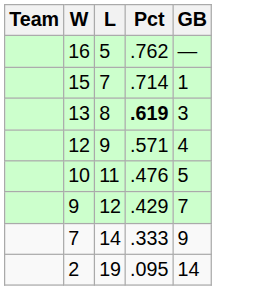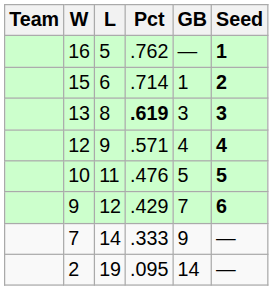+ column: Seed | 1 | 2 | 3 | 4 | 5 | 6 | — | —
15 | L: 7 -> 6
